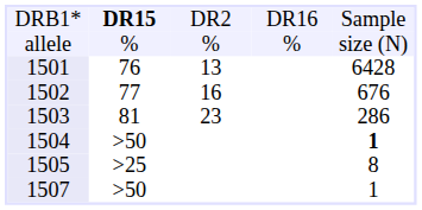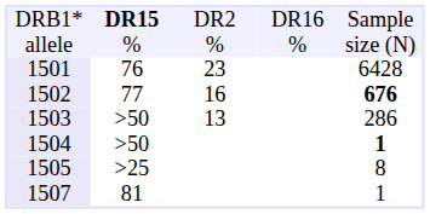1501 | column 3: 13 -> 23
1502 | column 5: normal -> bold
1503 | column 2: 81 -> >50
1503 | column 3: 23 -> 13
1507 | column 2: >50 -> 81
